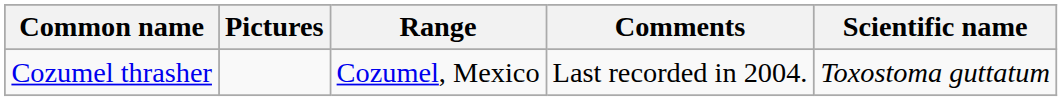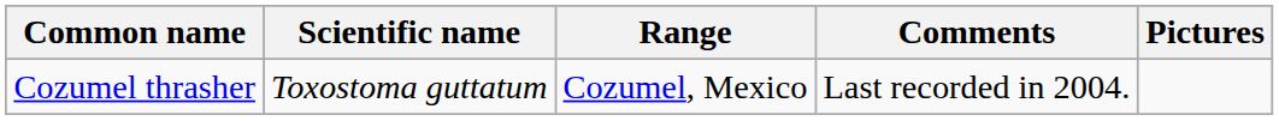columns swapped: Scientific name <-> Pictures
